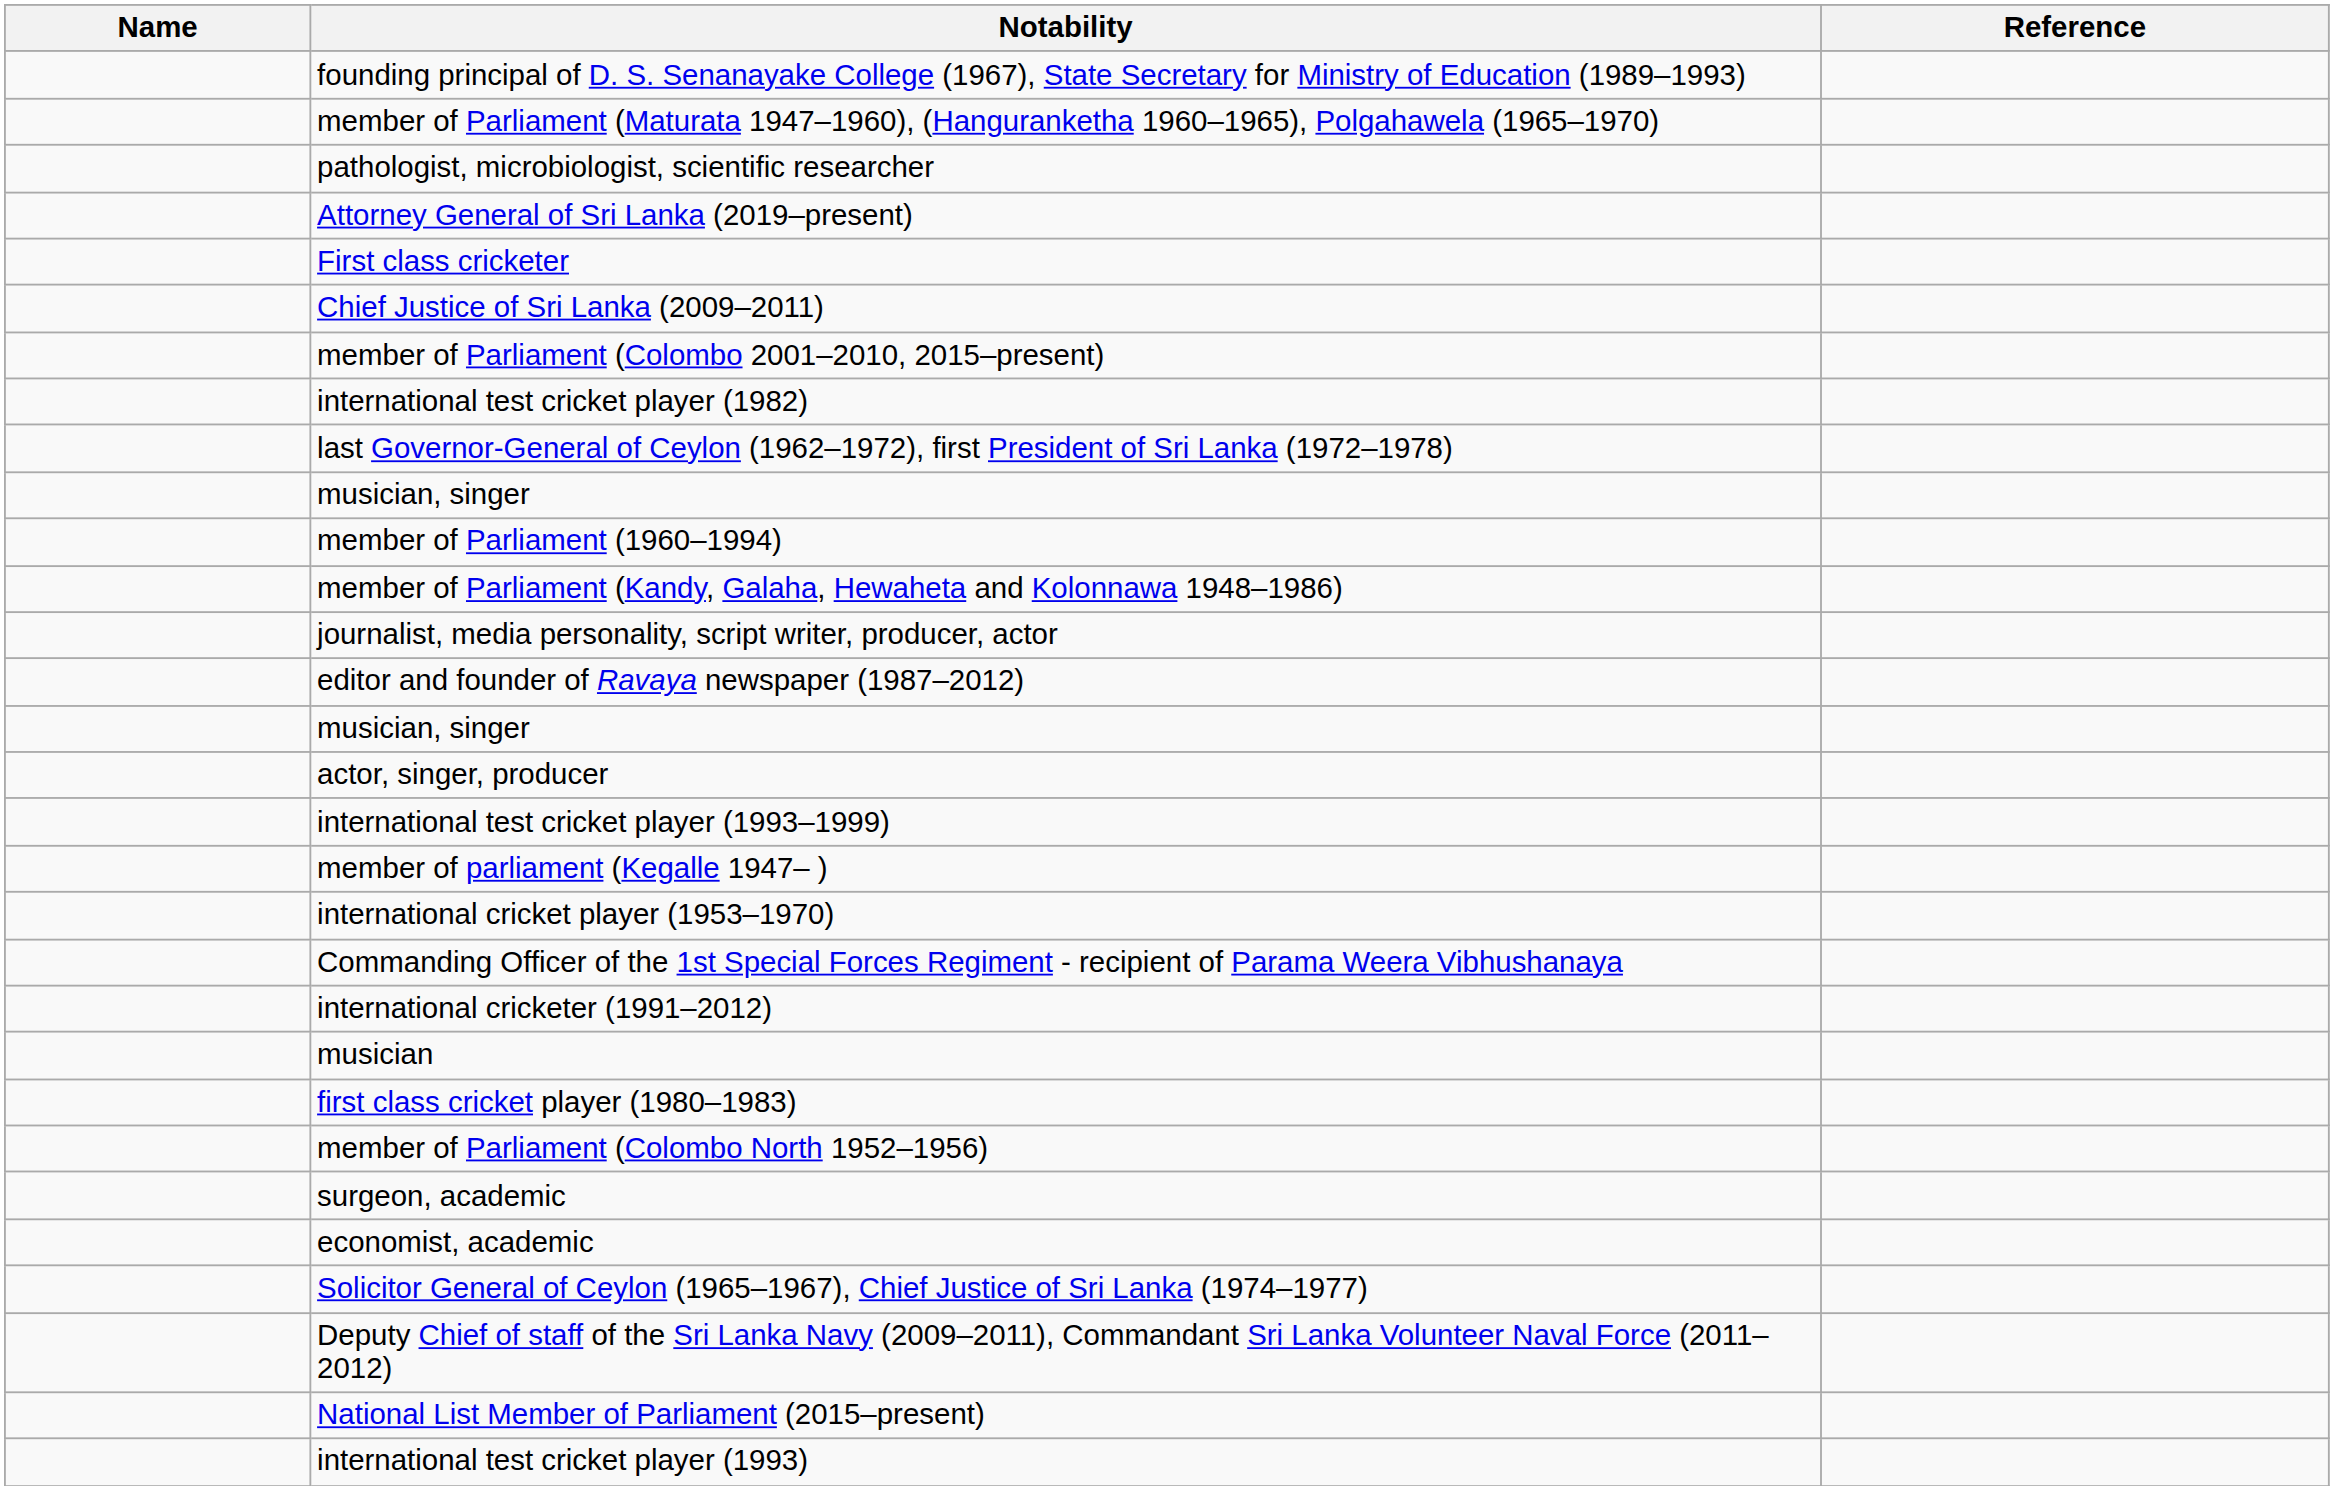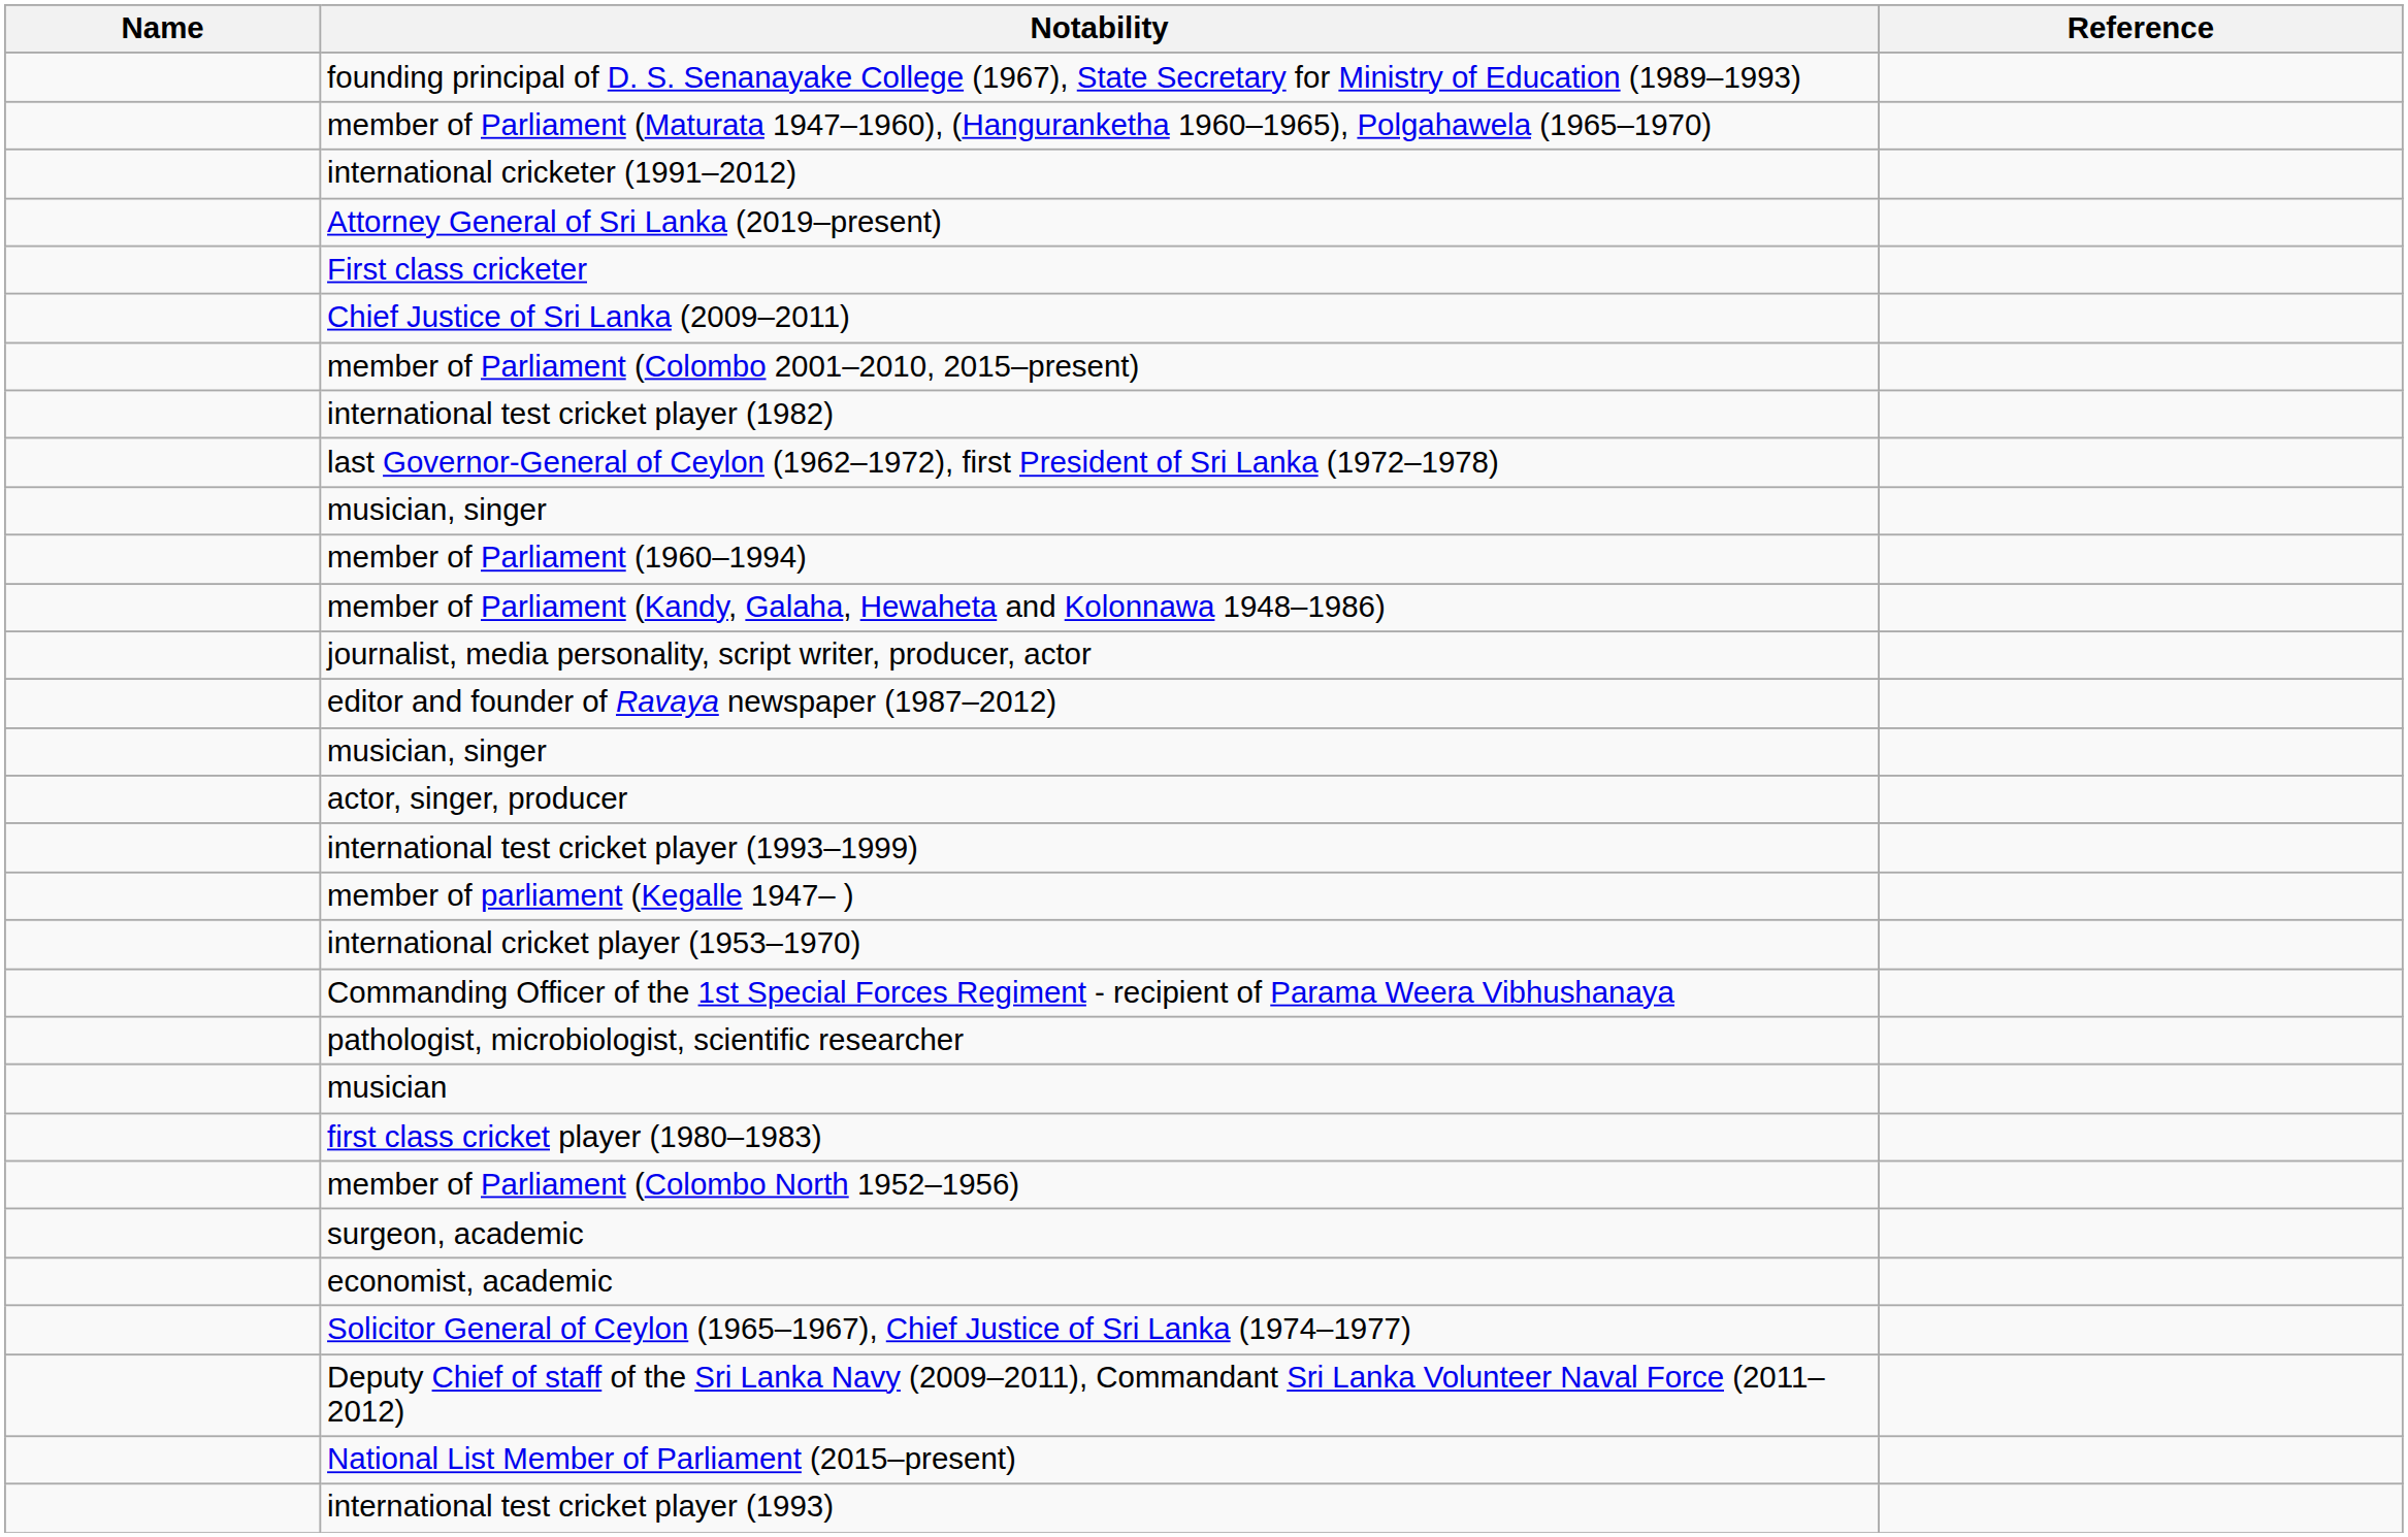rows swapped: international cricketer (1991–2012) <-> pathologist, microbiologist, scientific researcher
